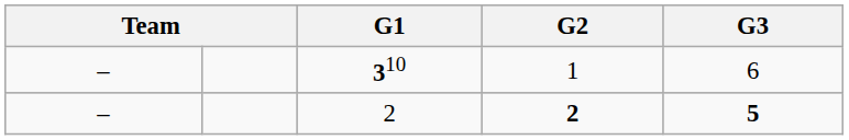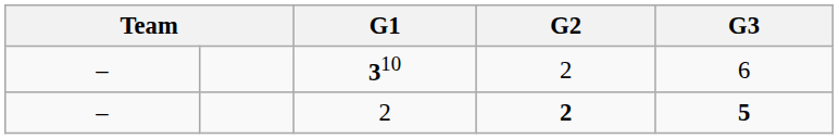310 | G2: 1 -> 2
